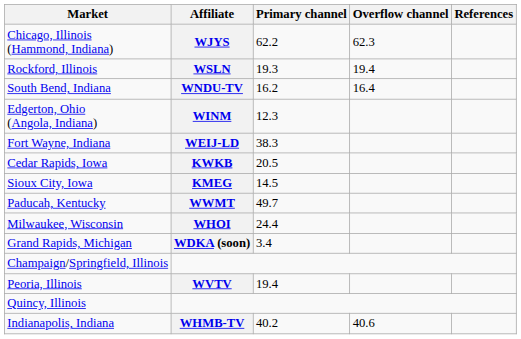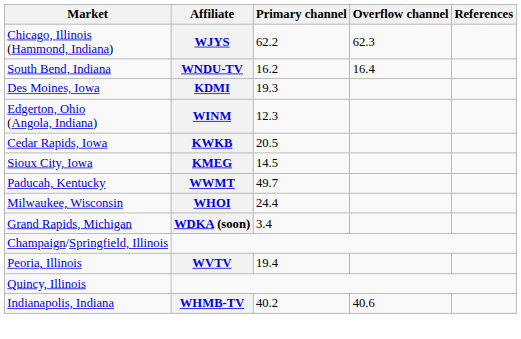- row: Rockford, Illinois | WSLN | 19.3 | 19.4
+ row: Des Moines, Iowa | KDMI | 19.3
- row: Fort Wayne, Indiana | WEIJ-LD | 38.3
